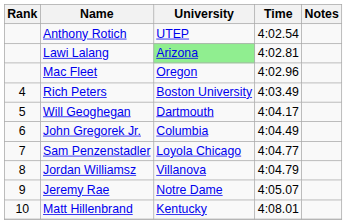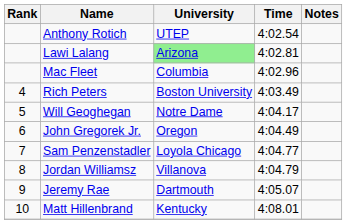Mac Fleet | University: Oregon -> Columbia
Will Geoghegan | University: Dartmouth -> Notre Dame
John Gregorek Jr. | University: Columbia -> Oregon
Jeremy Rae | University: Notre Dame -> Dartmouth
